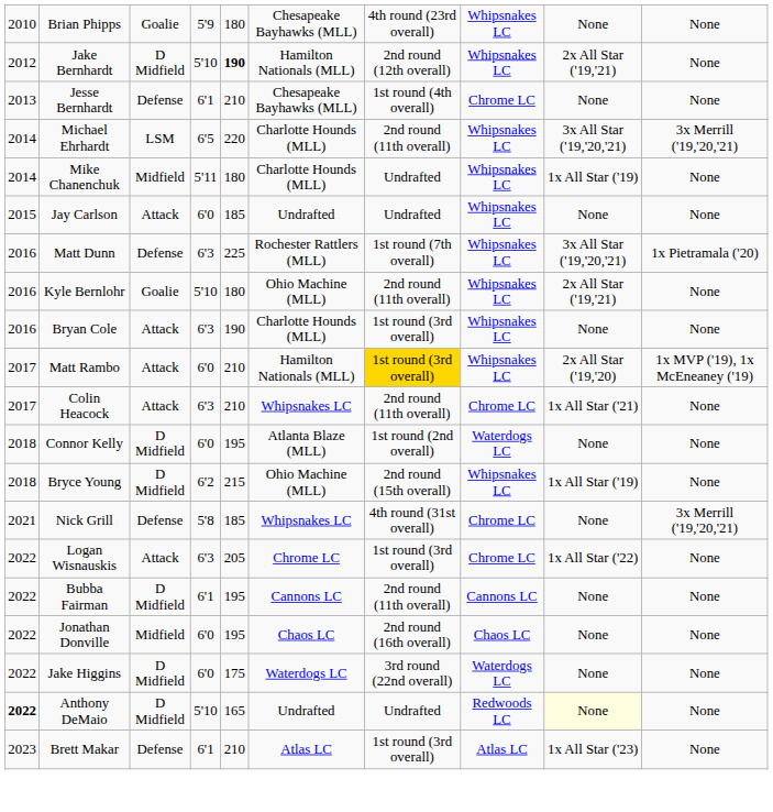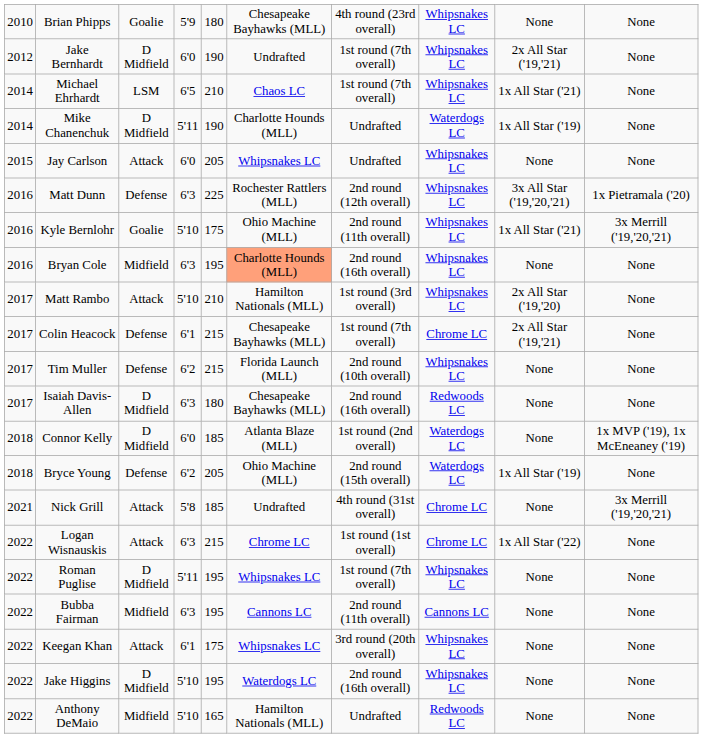Jake Bernhardt | column 4: 5'10 -> 6'0
Jake Bernhardt | column 5: bold -> normal
Jake Bernhardt | column 6: Hamilton Nationals (MLL) -> Undrafted
Jake Bernhardt | column 7: 2nd round (12th overall) -> 1st round (7th overall)
- row: 2013 | Jesse Bernhardt | Defense | 6'1 | 210 | Chesapeake Bayhawks (MLL) | 1st round (4th overall) | Chrome LC | None | None
Michael Ehrhardt | column 5: 220 -> 210
Michael Ehrhardt | column 6: Charlotte Hounds (MLL) -> Chaos LC
Michael Ehrhardt | column 7: 2nd round (11th overall) -> 1st round (7th overall)
Michael Ehrhardt | column 9: 3x All Star ('19,'20,'21) -> 1x All Star ('21)
Michael Ehrhardt | column 10: 3x Merrill ('19,'20,'21) -> None
Mike Chanenchuk | column 3: Midfield -> D Midfield
Mike Chanenchuk | column 5: 180 -> 190
Mike Chanenchuk | column 8: Whipsnakes LC -> Waterdogs LC
Jay Carlson | column 5: 185 -> 205
Jay Carlson | column 6: Undrafted -> Whipsnakes LC
Matt Dunn | column 7: 1st round (7th overall) -> 2nd round (12th overall)
Kyle Bernlohr | column 5: 180 -> 175
Kyle Bernlohr | column 9: 2x All Star ('19,'21) -> 1x All Star ('21)
Kyle Bernlohr | column 10: None -> 3x Merrill ('19,'20,'21)
Bryan Cole | column 3: Attack -> Midfield
Bryan Cole | column 5: 190 -> 195
Bryan Cole | column 6: no background -> lightsalmon background
Bryan Cole | column 7: 1st round (3rd overall) -> 2nd round (16th overall)
Matt Rambo | column 4: 6'0 -> 5'10
Matt Rambo | column 7: gold background -> no background
Matt Rambo | column 10: 1x MVP ('19), 1x McEneaney ('19) -> None
Colin Heacock | column 3: Attack -> Defense
Colin Heacock | column 4: 6'3 -> 6'1
Colin Heacock | column 5: 210 -> 215
Colin Heacock | column 6: Whipsnakes LC -> Chesapeake Bayhawks (MLL)
Colin Heacock | column 7: 2nd round (11th overall) -> 1st round (7th overall)
Colin Heacock | column 9: 1x All Star ('21) -> 2x All Star ('19,'21)
+ row: 2017 | Tim Muller | Defense | 6'2 | 215 | Florida Launch (MLL) | 2nd round (10th overall) | Whipsnakes LC | None | None
+ row: 2017 | Isaiah Davis-Allen | D Midfield | 6'3 | 180 | Chesapeake Bayhawks (MLL) | 2nd round (16th overall) | Redwoods LC | None | None
Connor Kelly | column 5: 195 -> 185
Connor Kelly | column 10: None -> 1x MVP ('19), 1x McEneaney ('19)
Bryce Young | column 3: D Midfield -> Defense
Bryce Young | column 5: 215 -> 205
Bryce Young | column 8: Whipsnakes LC -> Waterdogs LC
Nick Grill | column 3: Defense -> Attack
Nick Grill | column 6: Whipsnakes LC -> Undrafted
Logan Wisnauskis | column 5: 205 -> 215
Logan Wisnauskis | column 7: 1st round (3rd overall) -> 1st round (1st overall)
+ row: 2022 | Roman Puglise | D Midfield | 5'11 | 195 | Whipsnakes LC | 1st round (7th overall) | Whipsnakes LC | None | None
Bubba Fairman | column 3: D Midfield -> Midfield
Bubba Fairman | column 4: 6'1 -> 6'3
- row: 2022 | Jonathan Donville | Midfield | 6'0 | 195 | Chaos LC | 2nd round (16th overall) | Chaos LC | None | None
+ row: 2022 | Keegan Khan | Attack | 6'1 | 175 | Whipsnakes LC | 3rd round (20th overall) | Whipsnakes LC | None | None
Jake Higgins | column 4: 6'0 -> 5'10
Jake Higgins | column 5: 175 -> 195
Jake Higgins | column 7: 3rd round (22nd overall) -> 2nd round (16th overall)
Jake Higgins | column 8: Waterdogs LC -> Whipsnakes LC
Anthony DeMaio | column 1: bold -> normal
Anthony DeMaio | column 3: D Midfield -> Midfield
Anthony DeMaio | column 6: Undrafted -> Hamilton Nationals (MLL)
Anthony DeMaio | column 9: lightyellow background -> no background
- row: 2023 | Brett Makar | Defense | 6'1 | 210 | Atlas LC | 1st round (3rd overall) | Atlas LC | 1x All Star ('23) | None
